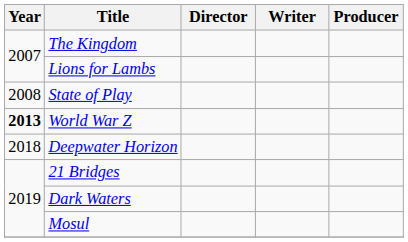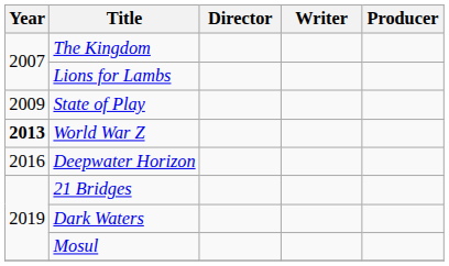State of Play | Year: 2008 -> 2009
Deepwater Horizon | Year: 2018 -> 2016
